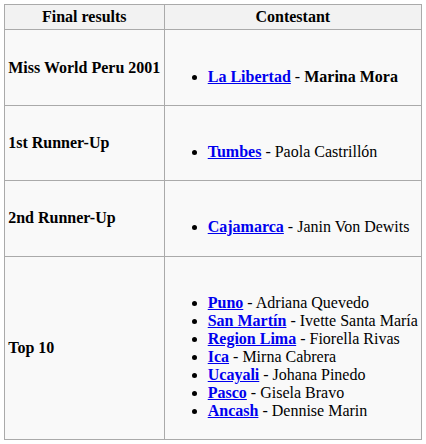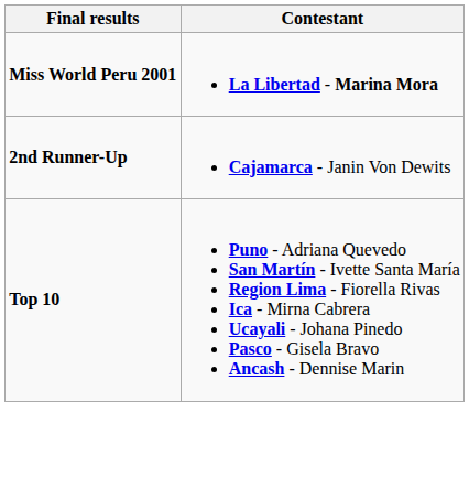- row: 1st Runner-Up | Tumbes - Paola Castrillón
